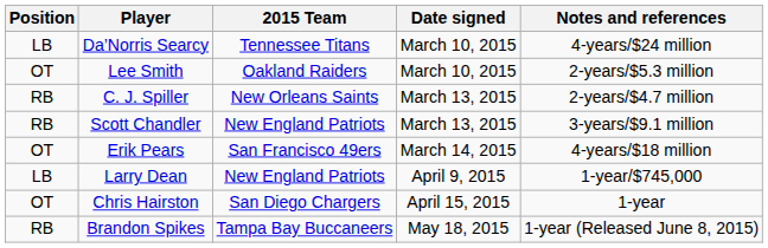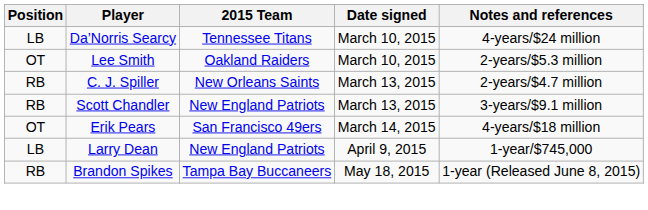- row: OT | Chris Hairston | San Diego Chargers | April 15, 2015 | 1-year
